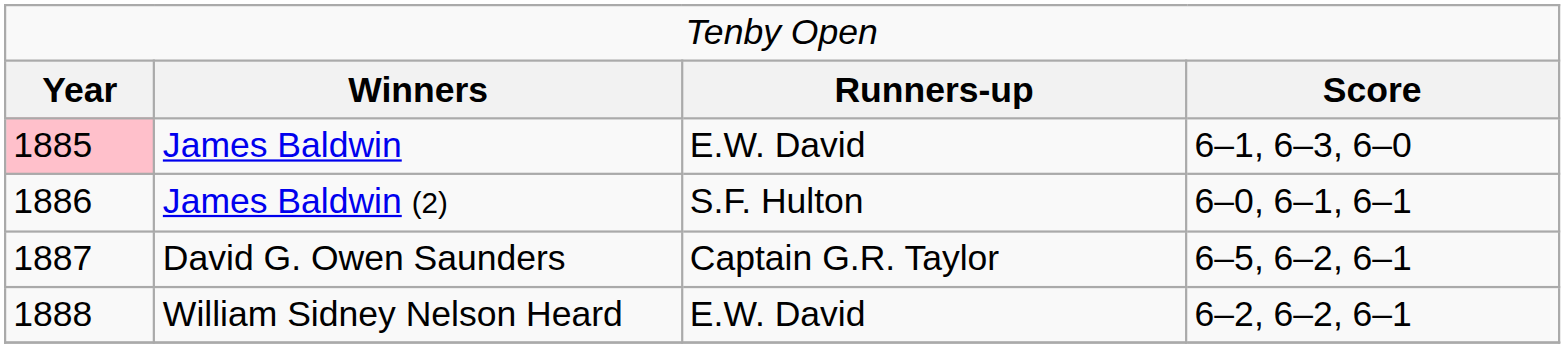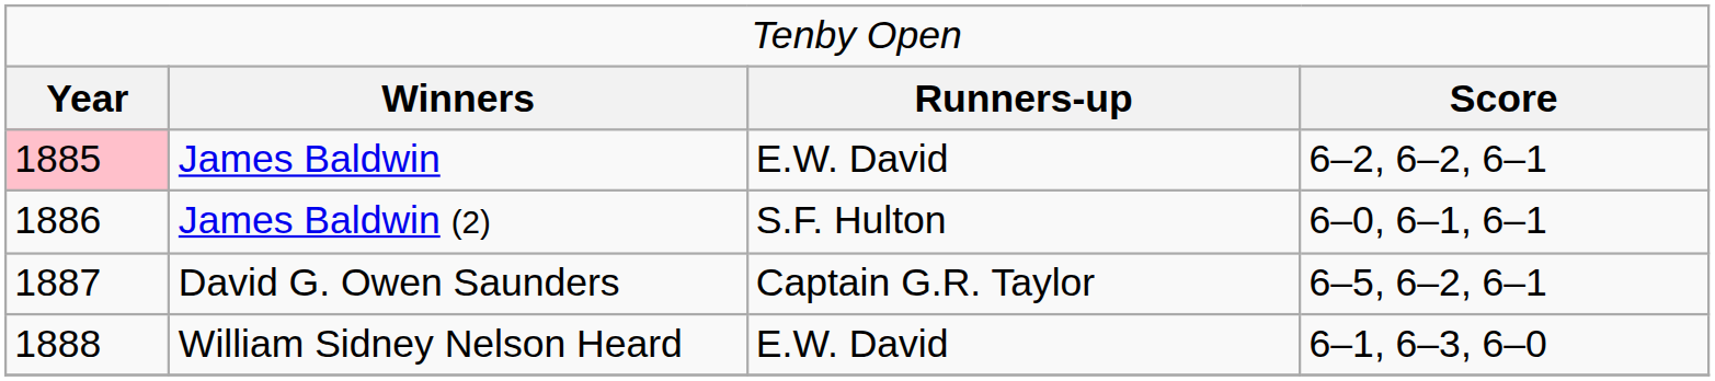James Baldwin | column 4: 6–1, 6–3, 6–0 -> 6–2, 6–2, 6–1
William Sidney Nelson Heard | column 4: 6–2, 6–2, 6–1 -> 6–1, 6–3, 6–0
